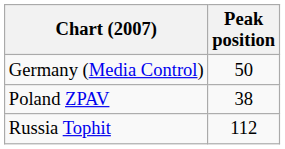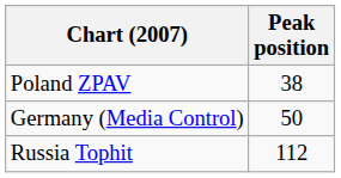rows swapped: Germany (Media Control) <-> Poland ZPAV
